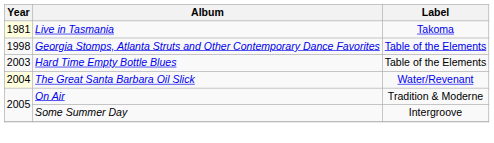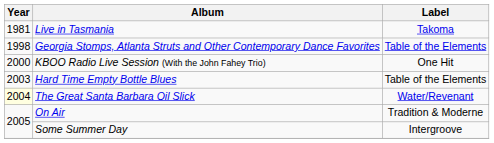Live in Tasmania | Year: lightyellow background -> no background
+ row: 2000 | KBOO Radio Live Session (With the John Fahey Trio) | One Hit
